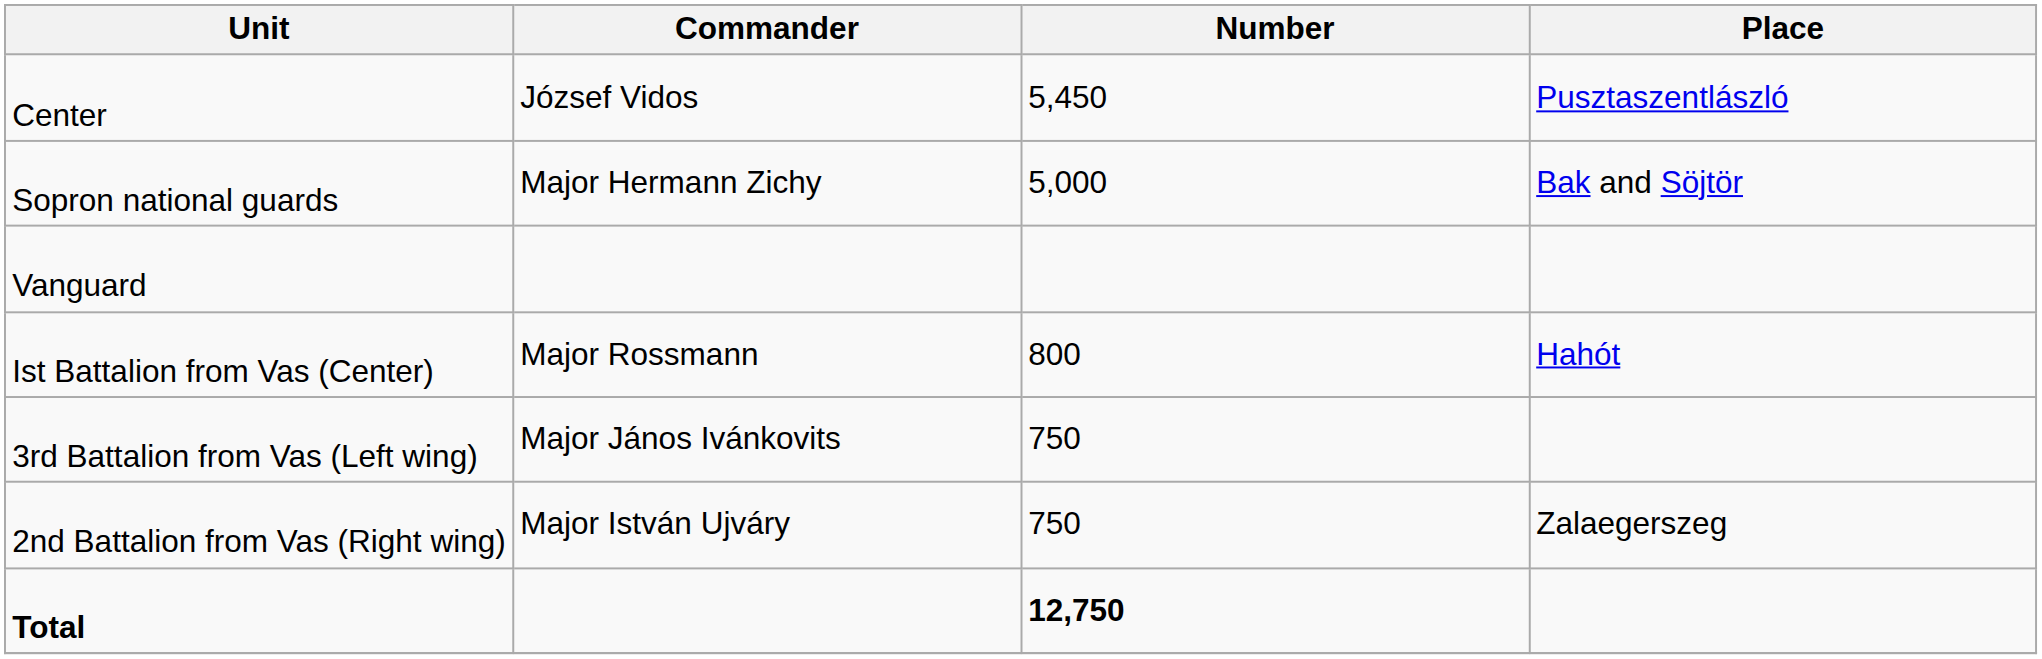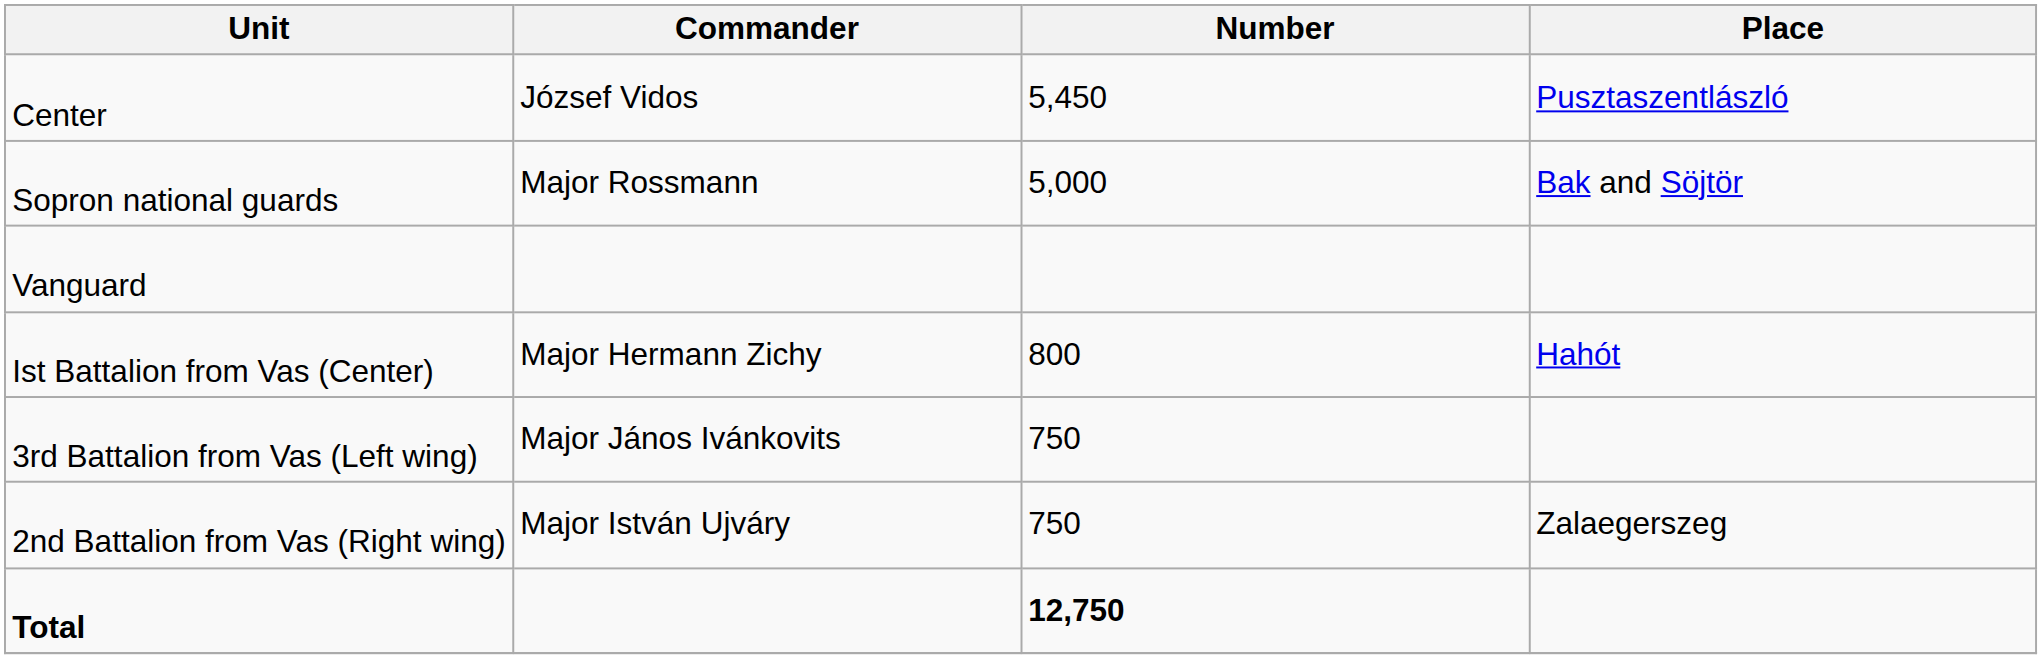Sopron national guards | Commander: Major Hermann Zichy -> Major Rossmann
Ist Battalion from Vas (Center) | Commander: Major Rossmann -> Major Hermann Zichy
